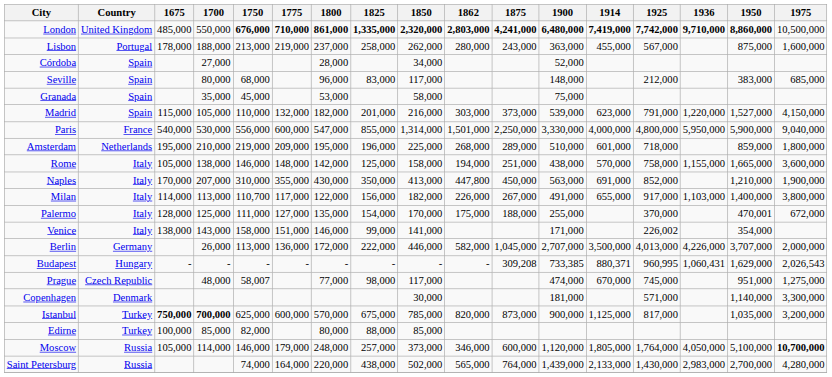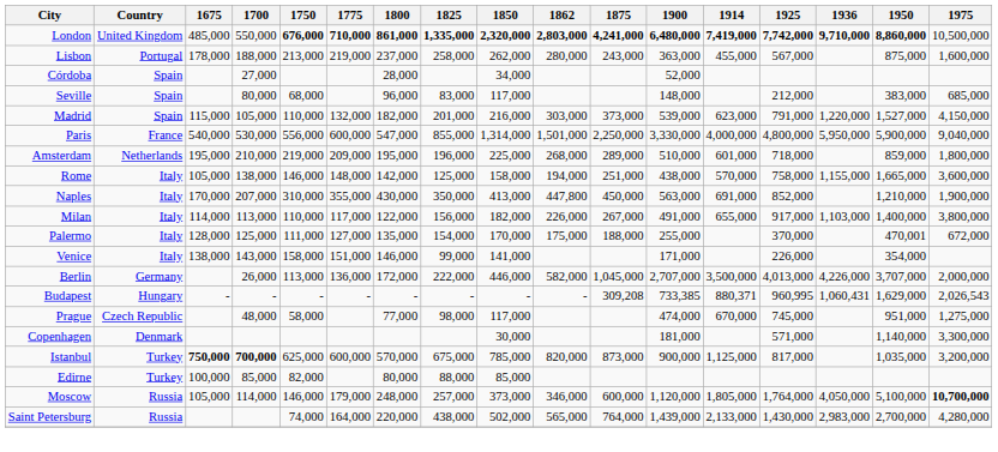- row: Granada | Spain | 35,000 | 45,000 | 53,000 | 58,000 | 75,000
Milan | 1750: 110,700 -> 110,000
Venice | 1925: 226,002 -> 226,000
Prague | 1750: 58,007 -> 58,000
